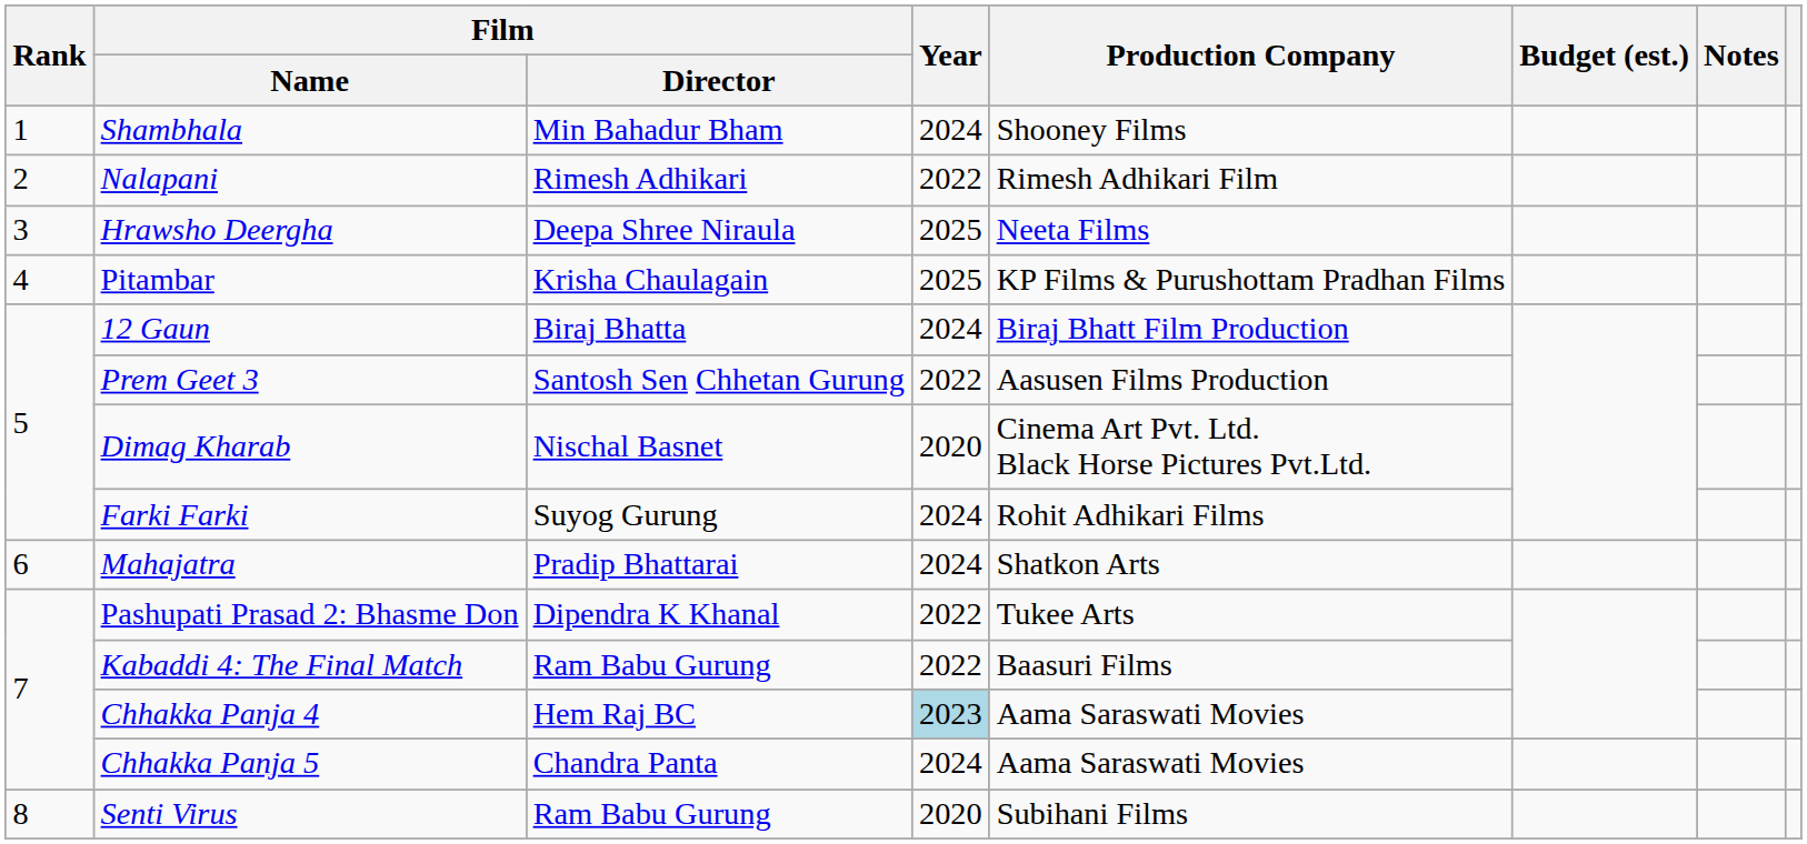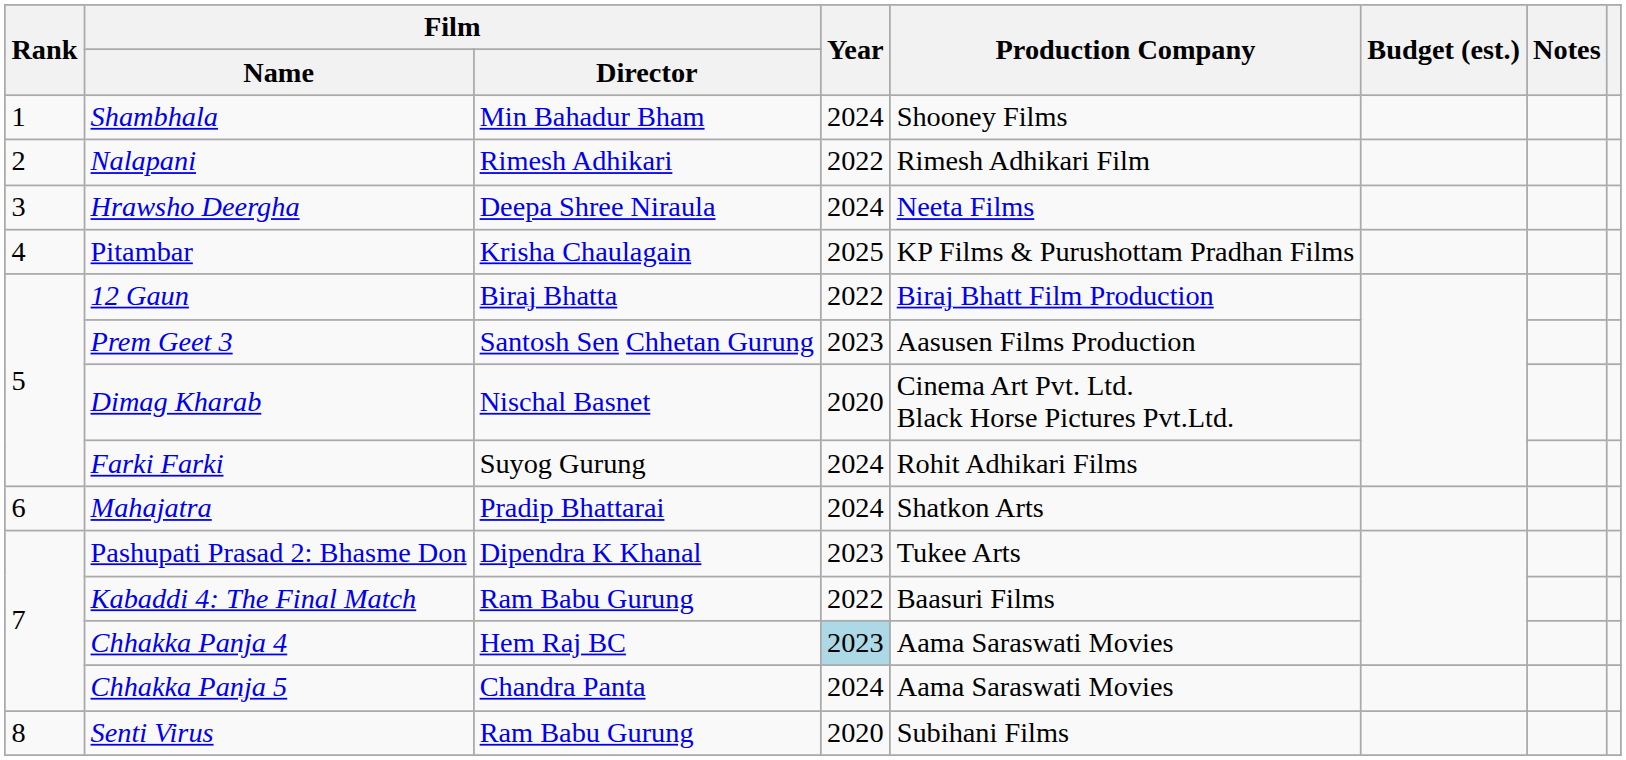Hrawsho Deergha | Year: 2025 -> 2024
12 Gaun | Year: 2024 -> 2022
Prem Geet 3 | Year: 2022 -> 2023
Pashupati Prasad 2: Bhasme Don | Year: 2022 -> 2023
